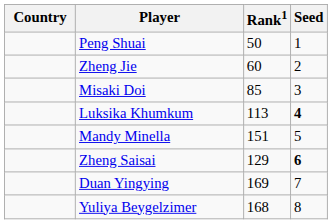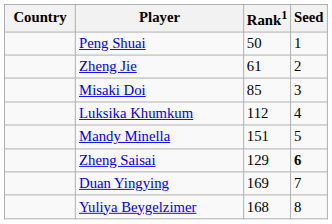Zheng Jie | Rank1: 60 -> 61
Luksika Khumkum | Rank1: 113 -> 112
Luksika Khumkum | Seed: bold -> normal
